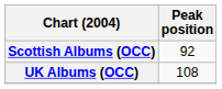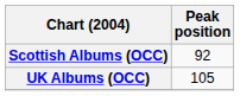UK Albums (OCC) | Peak position: 108 -> 105
